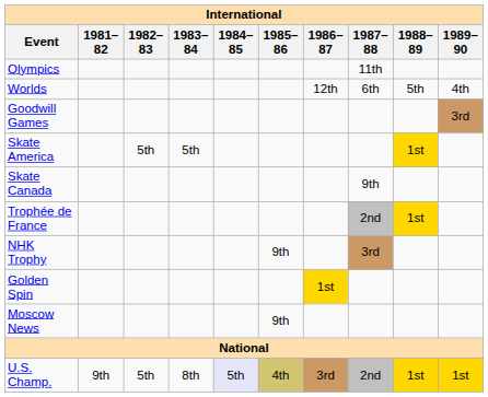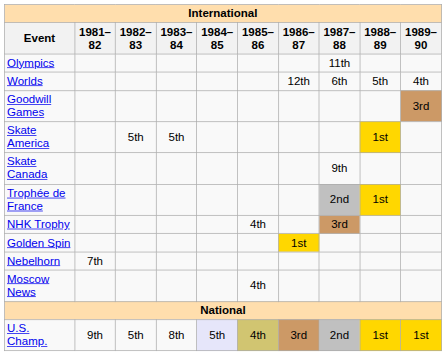NHK Trophy | 1985–86: 9th -> 4th
+ row: Nebelhorn | 7th
Moscow News | 1985–86: 9th -> 4th
